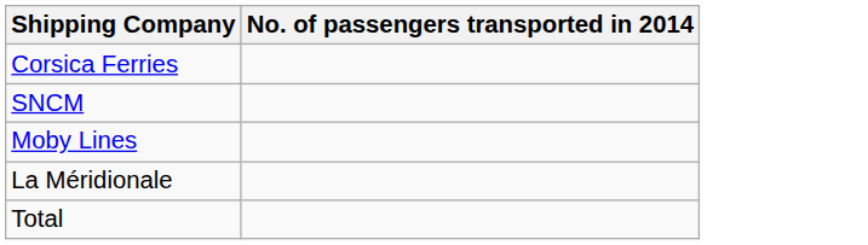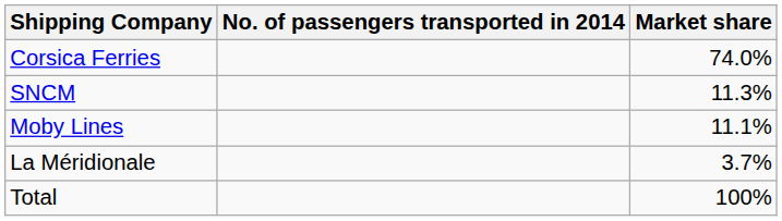+ column: Market share | 74.0% | 11.3% | 11.1% | 3.7% | 100%
